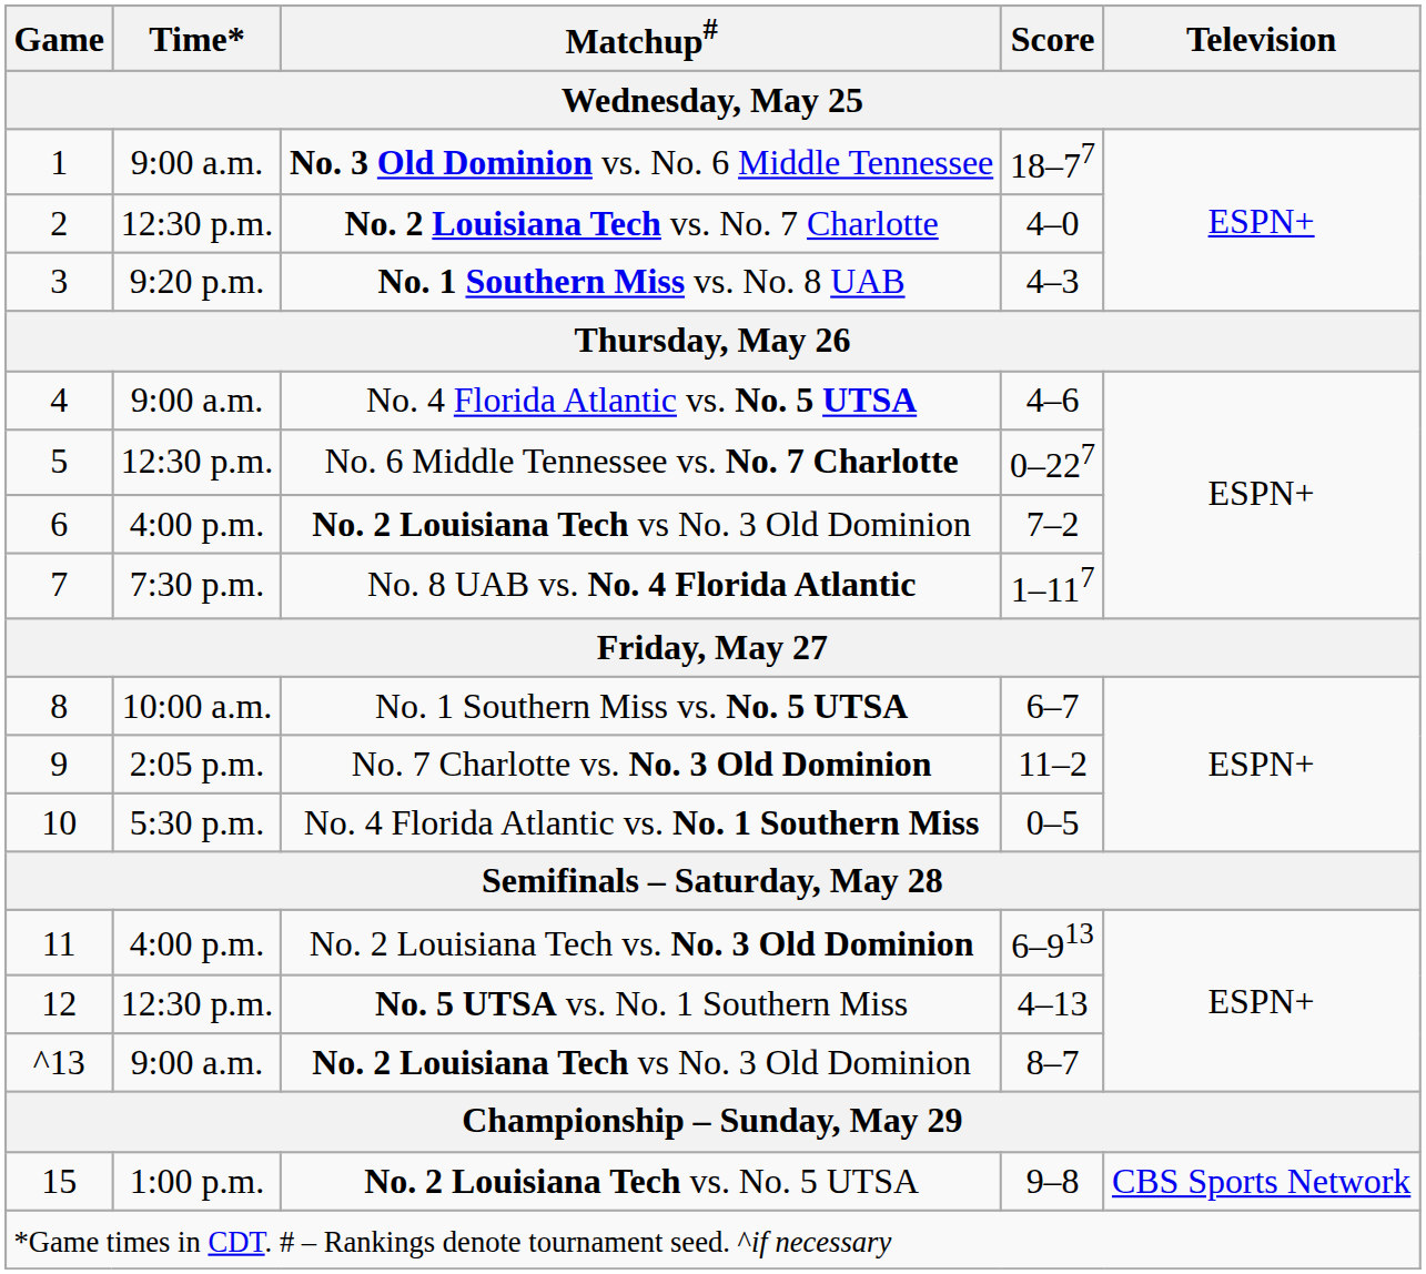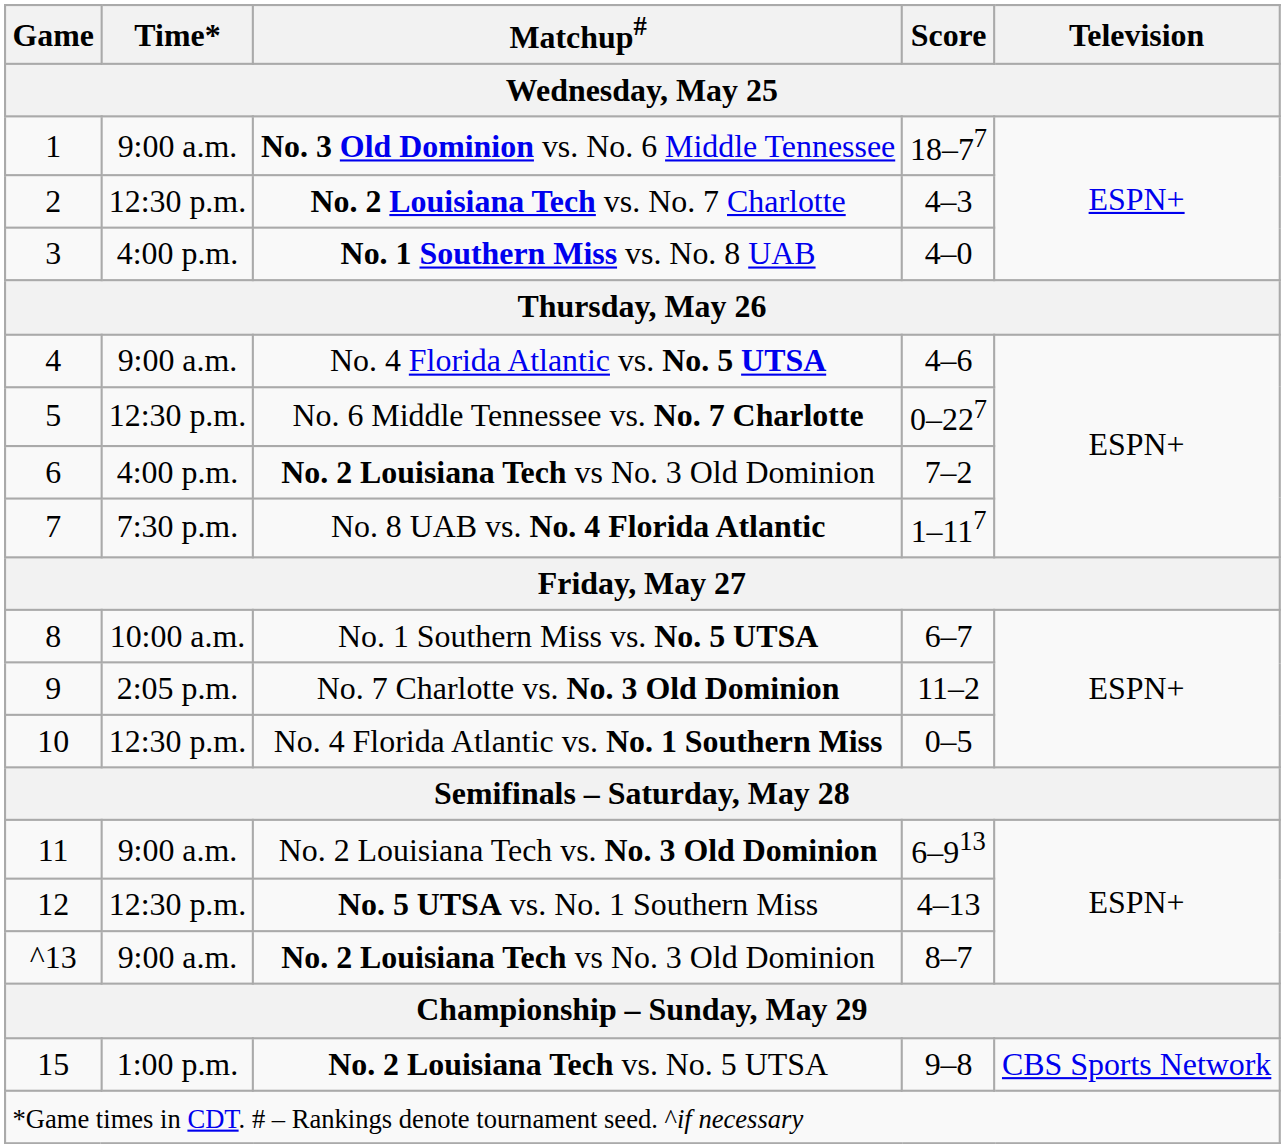No. 2 Louisiana Tech vs. No. 7 Charlotte | Score: 4–0 -> 4–3
No. 1 Southern Miss vs. No. 8 UAB | Time*: 9:20 p.m. -> 4:00 p.m.
No. 1 Southern Miss vs. No. 8 UAB | Score: 4–3 -> 4–0
No. 4 Florida Atlantic vs. No. 1 Southern Miss | Time*: 5:30 p.m. -> 12:30 p.m.
No. 2 Louisiana Tech vs. No. 3 Old Dominion | Time*: 4:00 p.m. -> 9:00 a.m.
